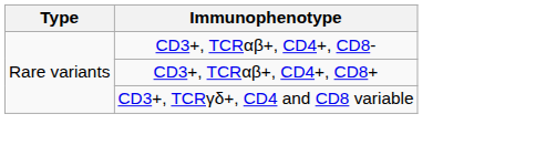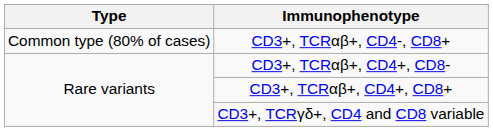+ row: Common type (80% of cases) | CD3+, TCRαβ+, CD4-, CD8+
